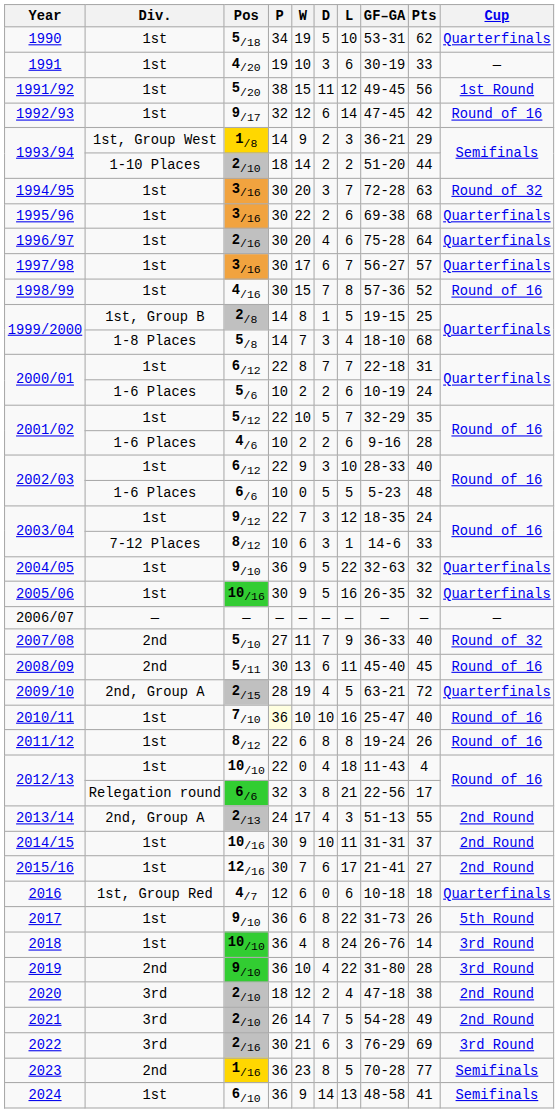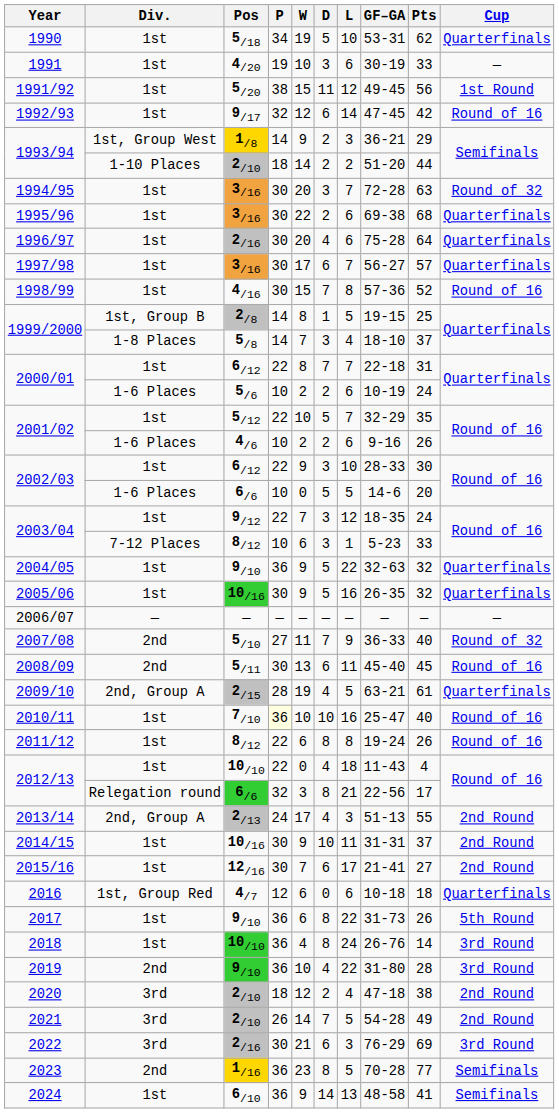1999/2000 / 5/8 | Pts: 68 -> 37
2001/02 / 4/6 | Pts: 28 -> 26
2002/03 / 6/12 | Pts: 40 -> 30
2002/03 / 6/6 | GF–GA: 5-23 -> 14-6
2002/03 / 6/6 | Pts: 48 -> 20
2003/04 / 8/12 | GF–GA: 14-6 -> 5-23
2009/10 | Pts: 72 -> 61
